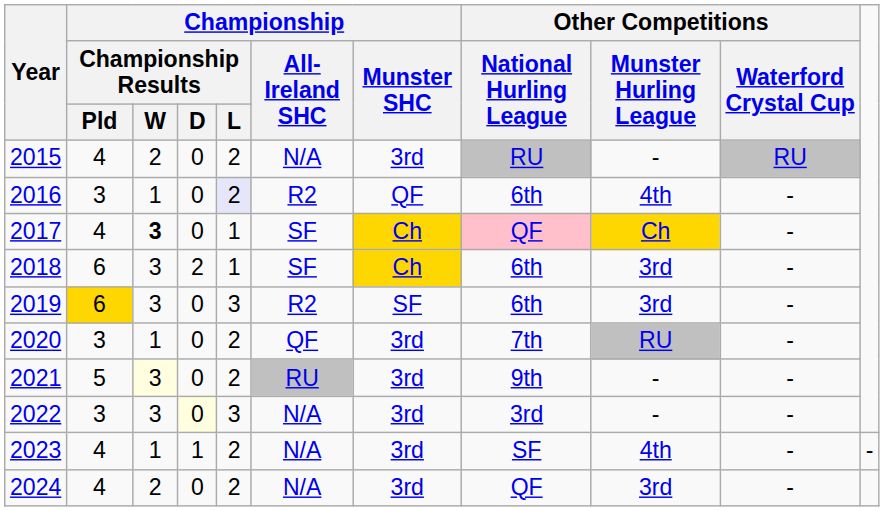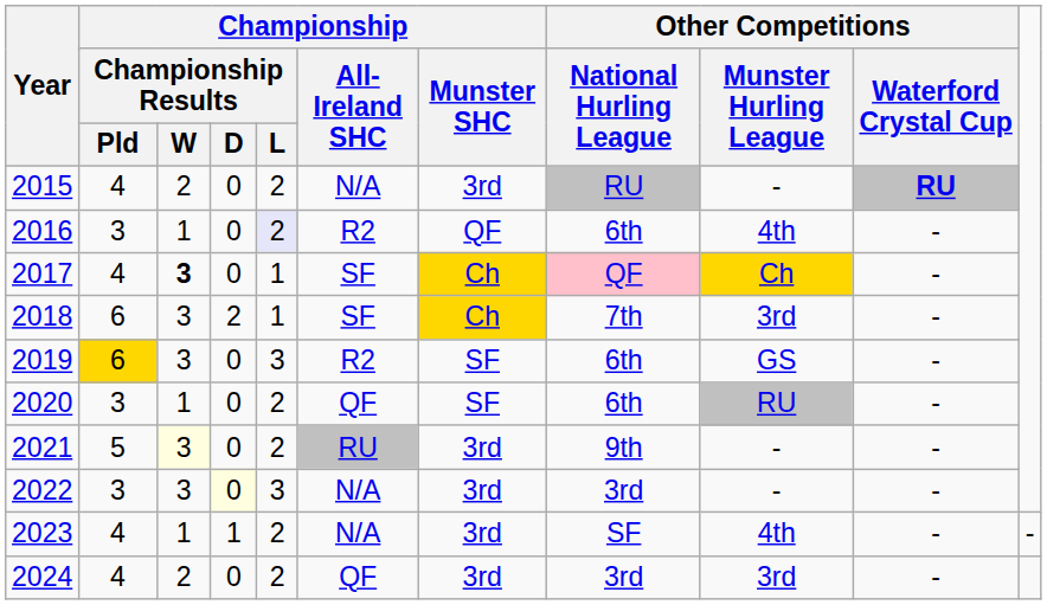2015 | Other Competitions / Waterford Crystal Cup: normal -> bold
2018 | Other Competitions / National Hurling League: 6th -> 7th
2019 | Other Competitions / Munster Hurling League: 3rd -> GS
2020 | Championship / Munster SHC: 3rd -> SF
2020 | Other Competitions / National Hurling League: 7th -> 6th
2024 | Championship / All-Ireland SHC: N/A -> QF
2024 | Other Competitions / National Hurling League: QF -> 3rd
